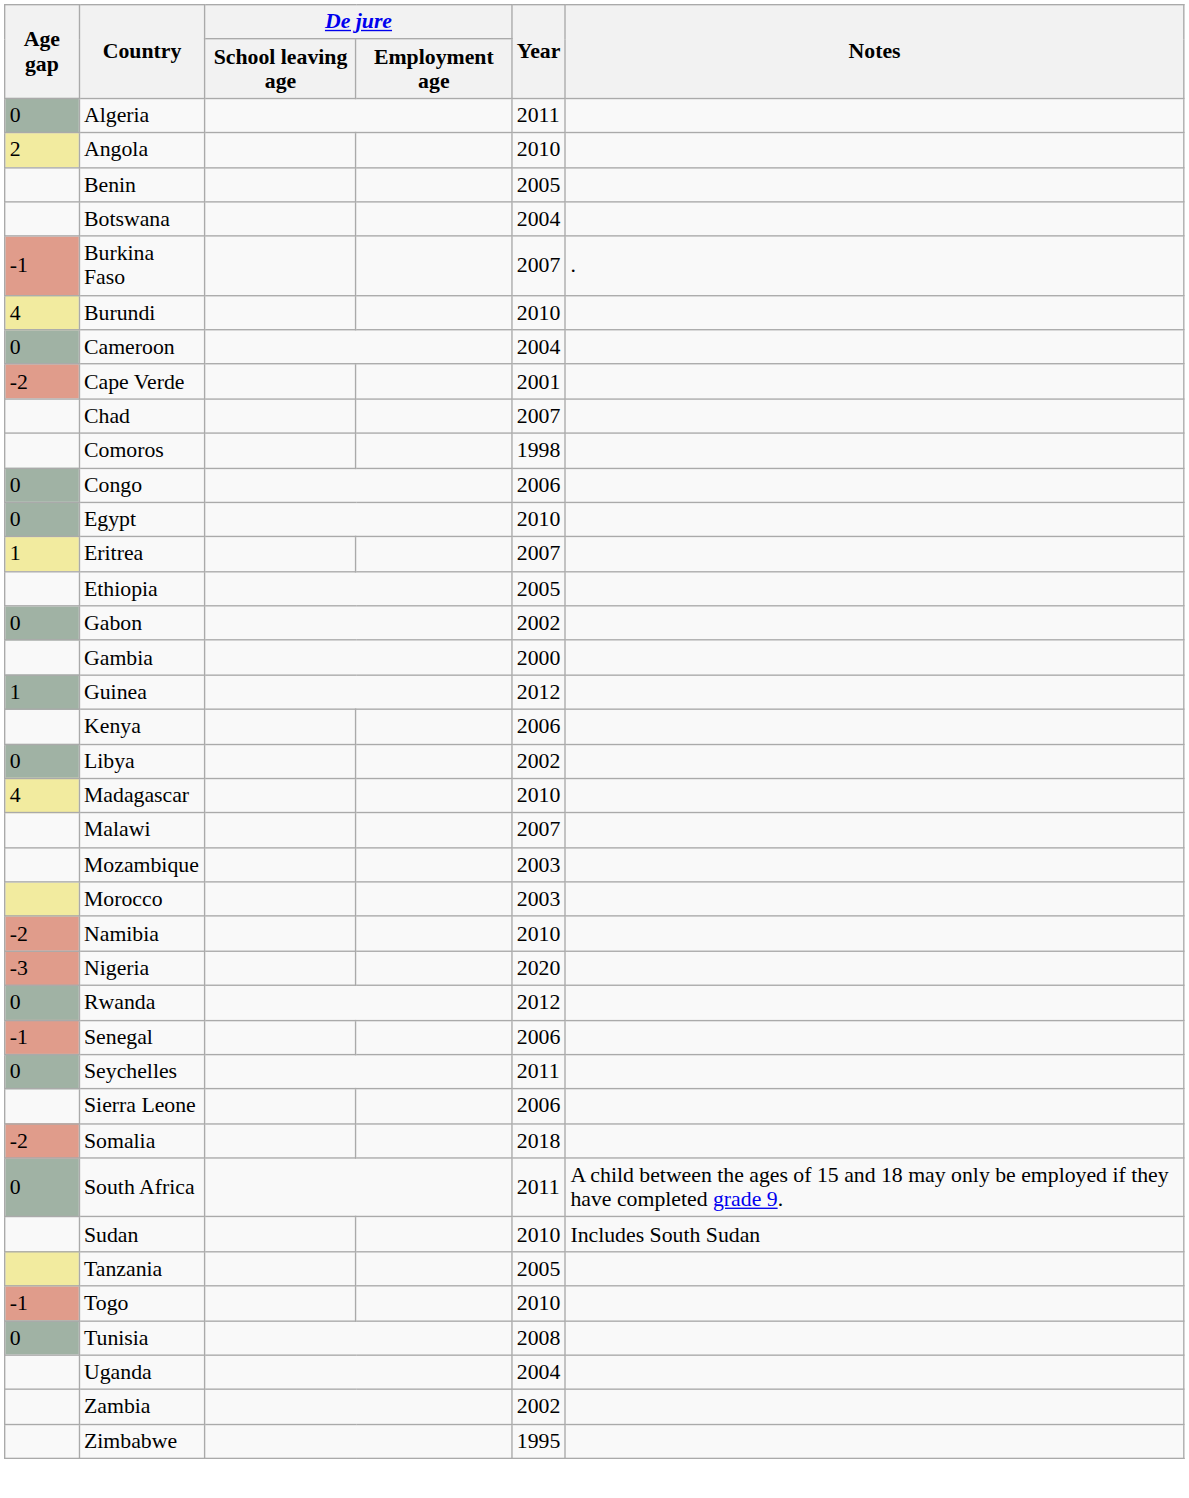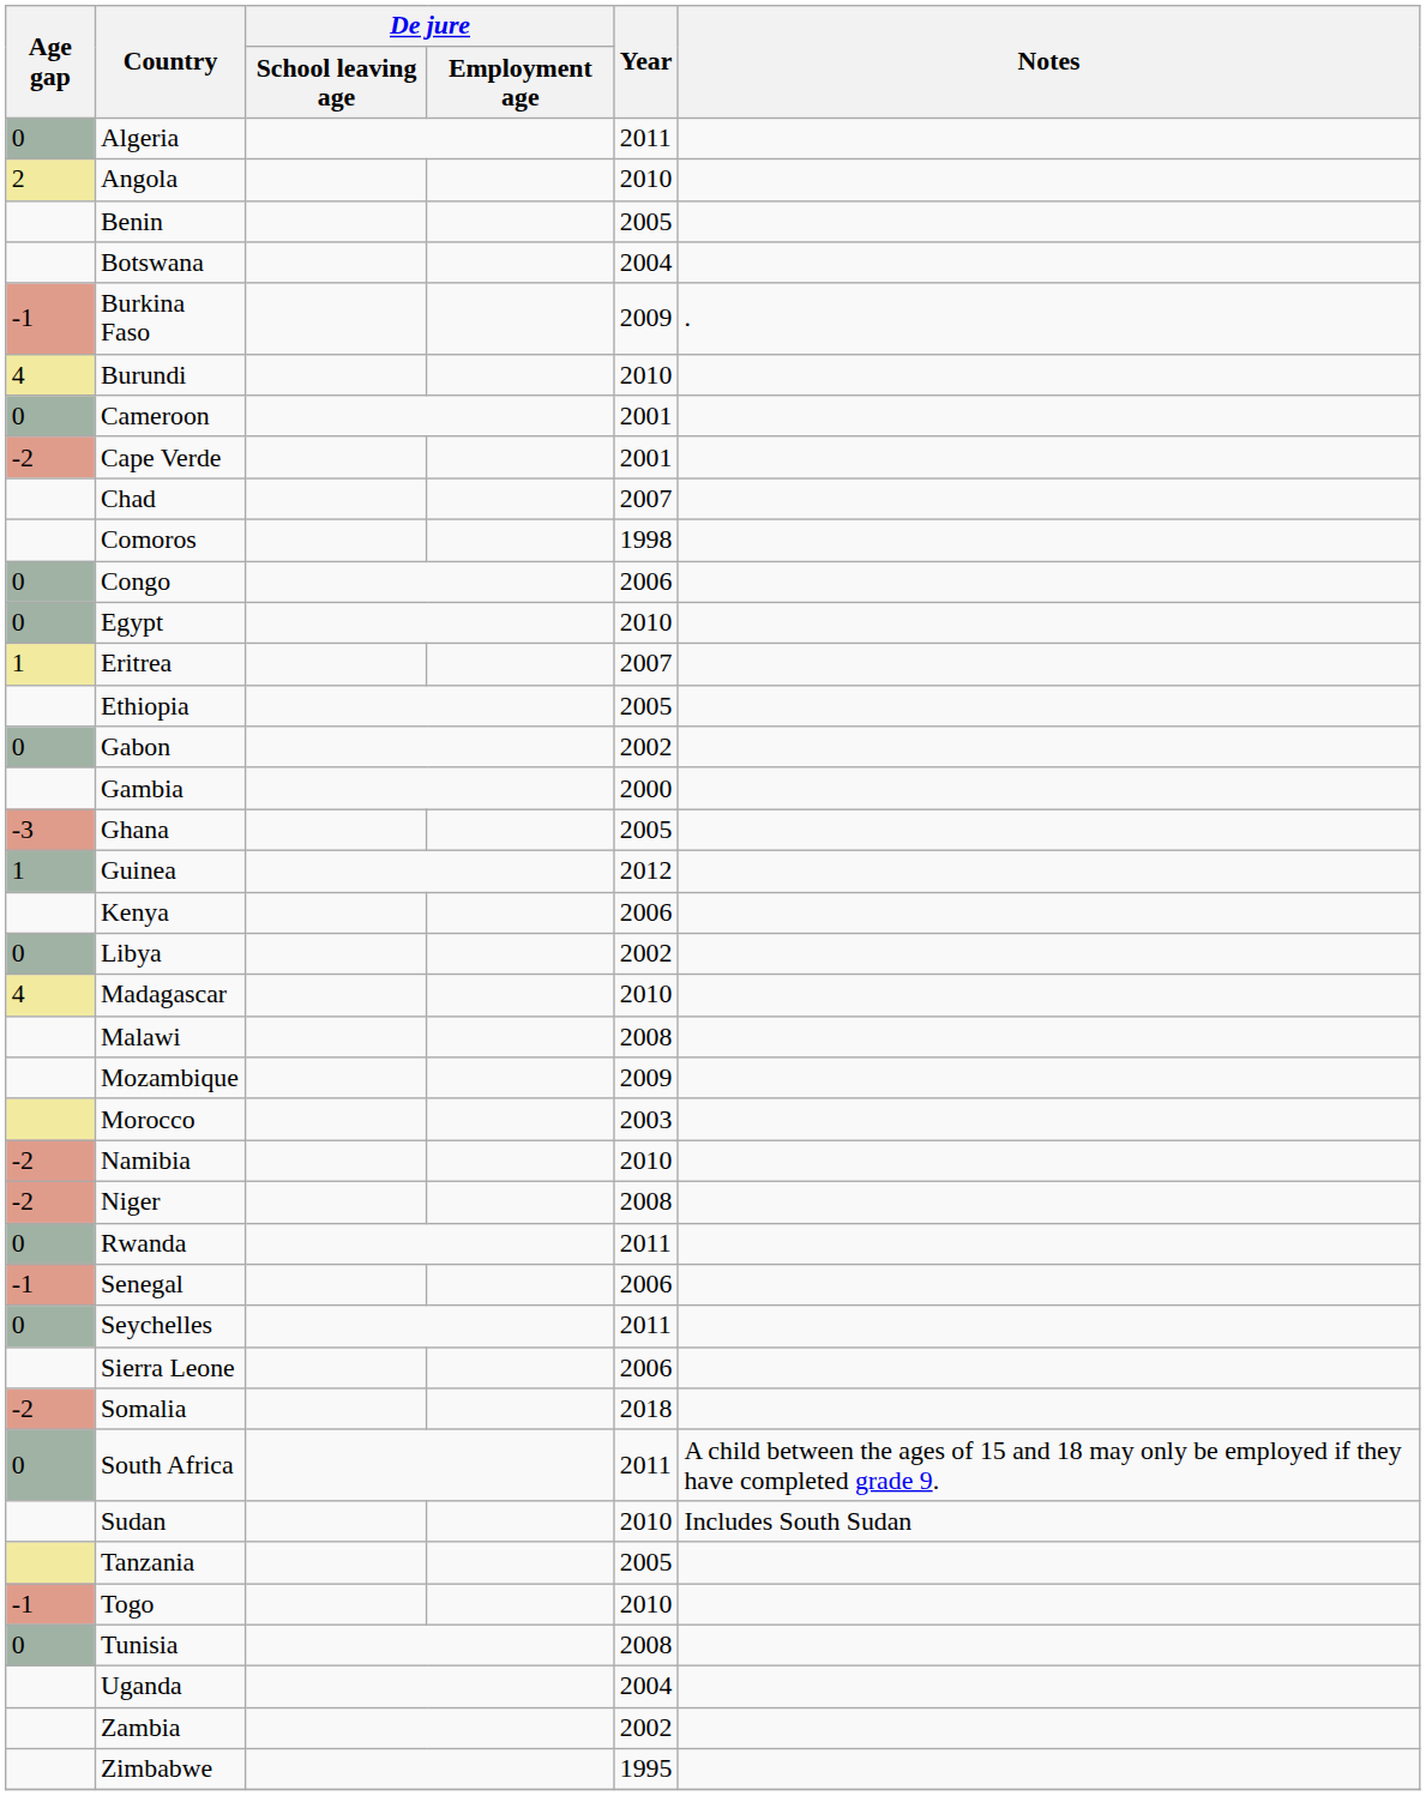Burkina Faso | Year: 2007 -> 2009
Cameroon | Year: 2004 -> 2001
+ row: -3 | Ghana | 2005
Malawi | Year: 2007 -> 2008
Mozambique | Year: 2003 -> 2009
+ row: -2 | Niger | 2008
- row: -3 | Nigeria | 2020
Rwanda | Year: 2012 -> 2011
